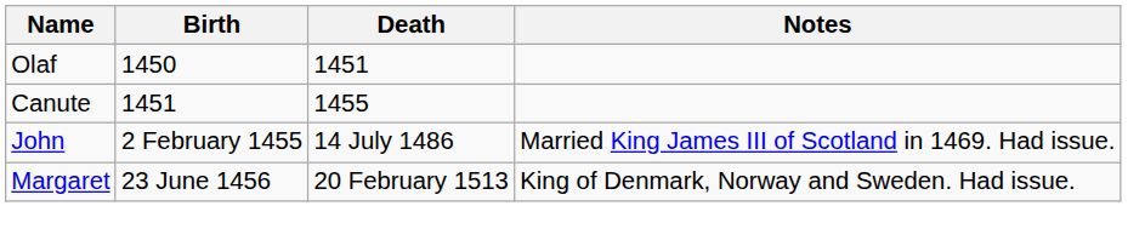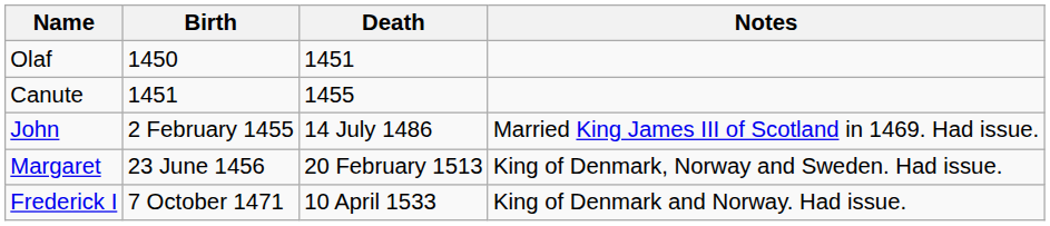+ row: Frederick I | 7 October 1471 | 10 April 1533 | King of Denmark and Norway. Had issue.
